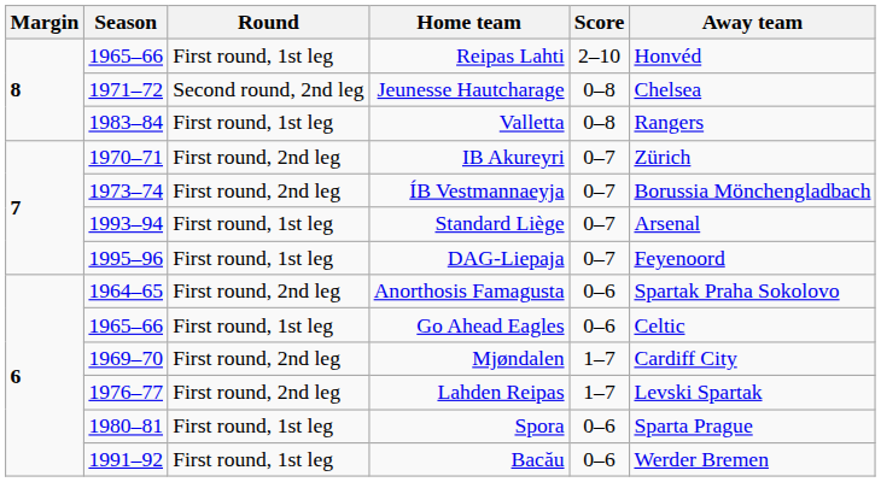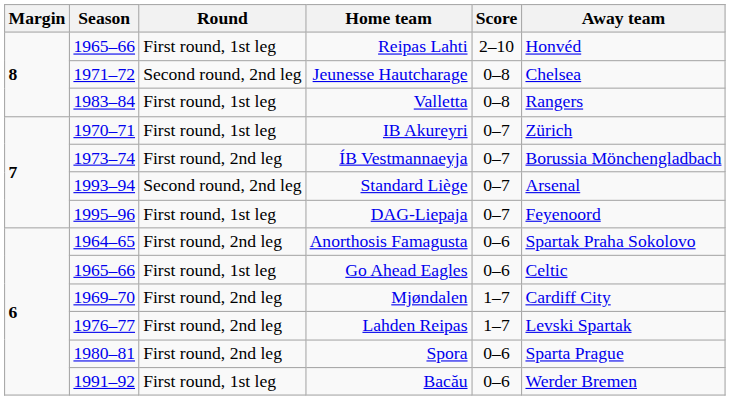IB Akureyri | Round: First round, 2nd leg -> First round, 1st leg
Standard Liège | Round: First round, 1st leg -> Second round, 2nd leg
Spora | Round: First round, 1st leg -> First round, 2nd leg
